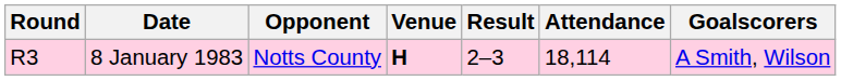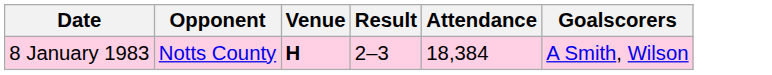- column: Round | R3
8 January 1983 | Attendance: 18,114 -> 18,384
